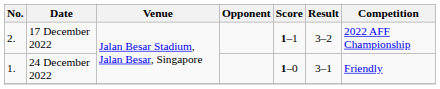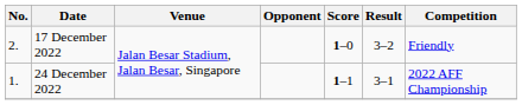17 December 2022 | Score: 1–1 -> 1–0
17 December 2022 | Competition: 2022 AFF Championship -> Friendly
24 December 2022 | Score: 1–0 -> 1–1
24 December 2022 | Competition: Friendly -> 2022 AFF Championship
